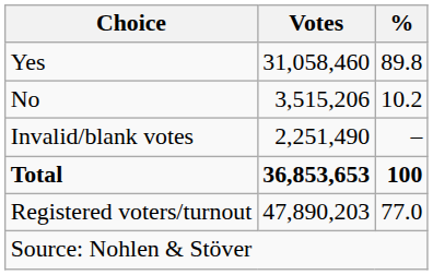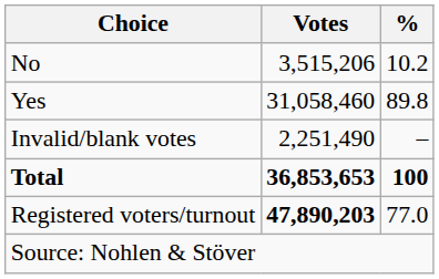rows swapped: Yes <-> No
Registered voters/turnout | Votes: normal -> bold
